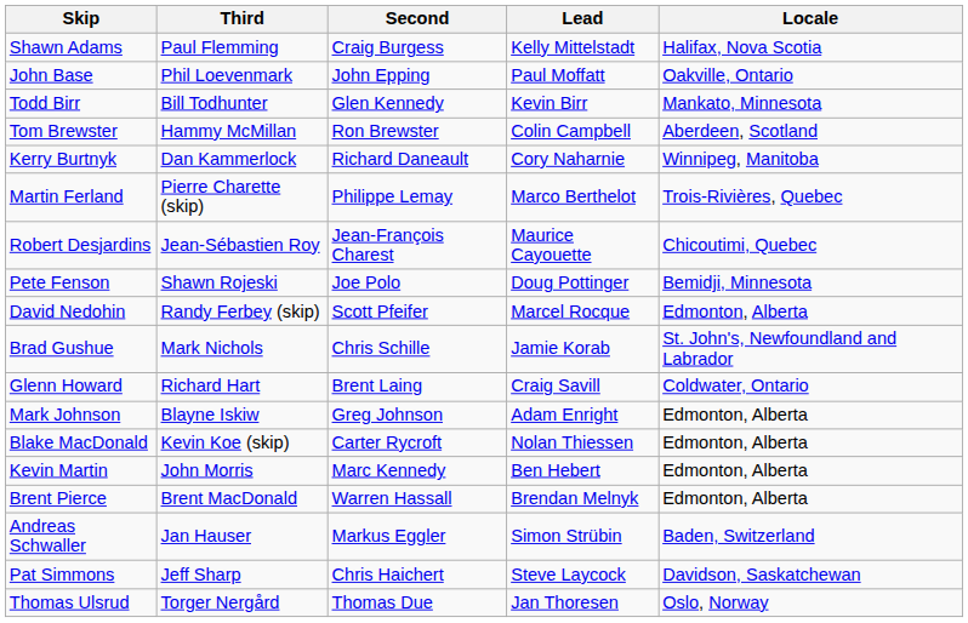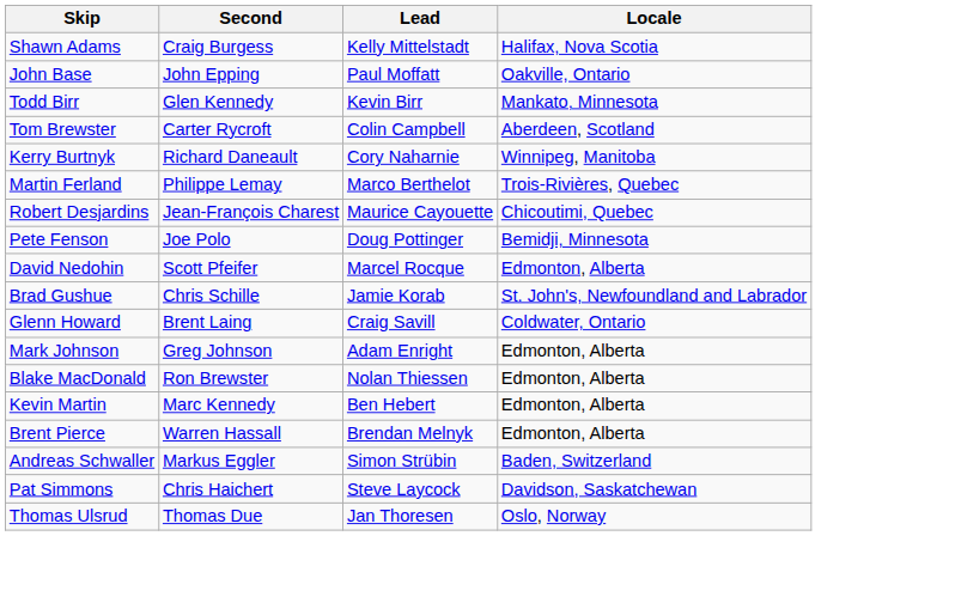- column: Third | Paul Flemming | Phil Loevenmark | Bill Todhunter | Hammy McMillan | Dan Kammerlock | Pierre Charette (skip) | Jean-Sébastien Roy | Shawn Rojeski | Randy Ferbey (skip) | Mark Nichols | Richard Hart | Blayne Iskiw | Kevin Koe (skip) | John Morris | Brent MacDonald | Jan Hauser | Jeff Sharp | Torger Nergård
Tom Brewster | Second: Ron Brewster -> Carter Rycroft
Blake MacDonald | Second: Carter Rycroft -> Ron Brewster
